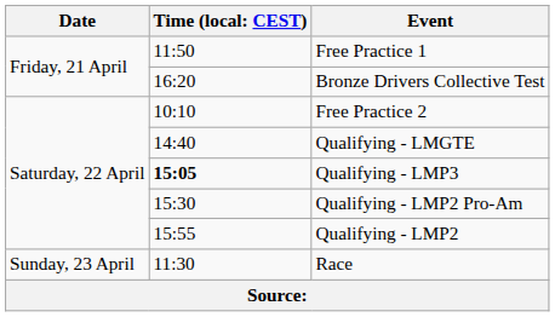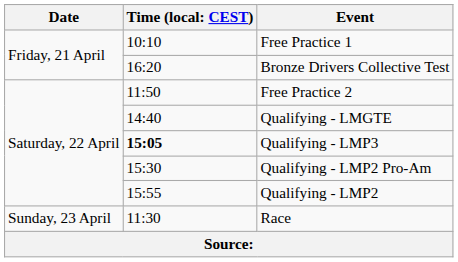Free Practice 1 | column 2: 11:50 -> 10:10
Free Practice 2 | column 2: 10:10 -> 11:50
